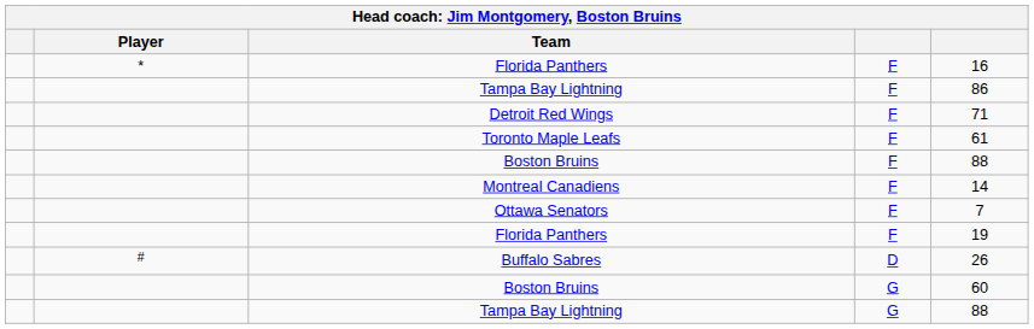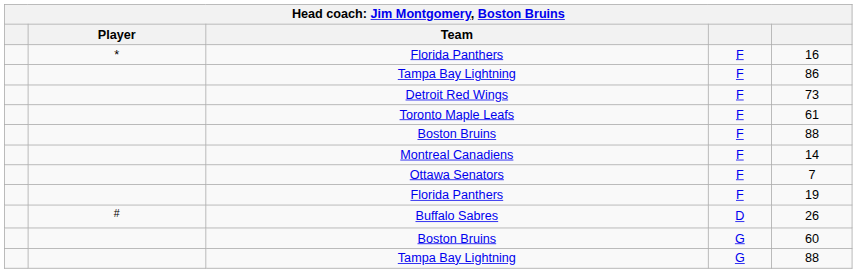Detroit Red Wings | column 5: 71 -> 73
